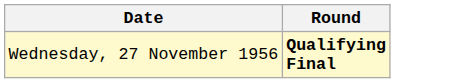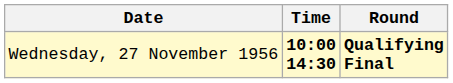+ column: Time | 10:00 14:30
